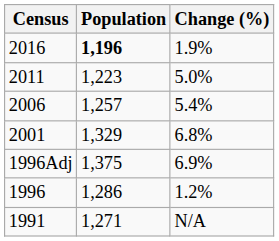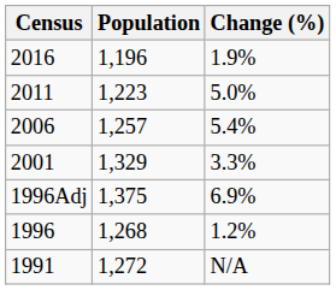2016 | Population: bold -> normal
2001 | Change (%): 6.8% -> 3.3%
1996 | Population: 1,286 -> 1,268
1991 | Population: 1,271 -> 1,272
